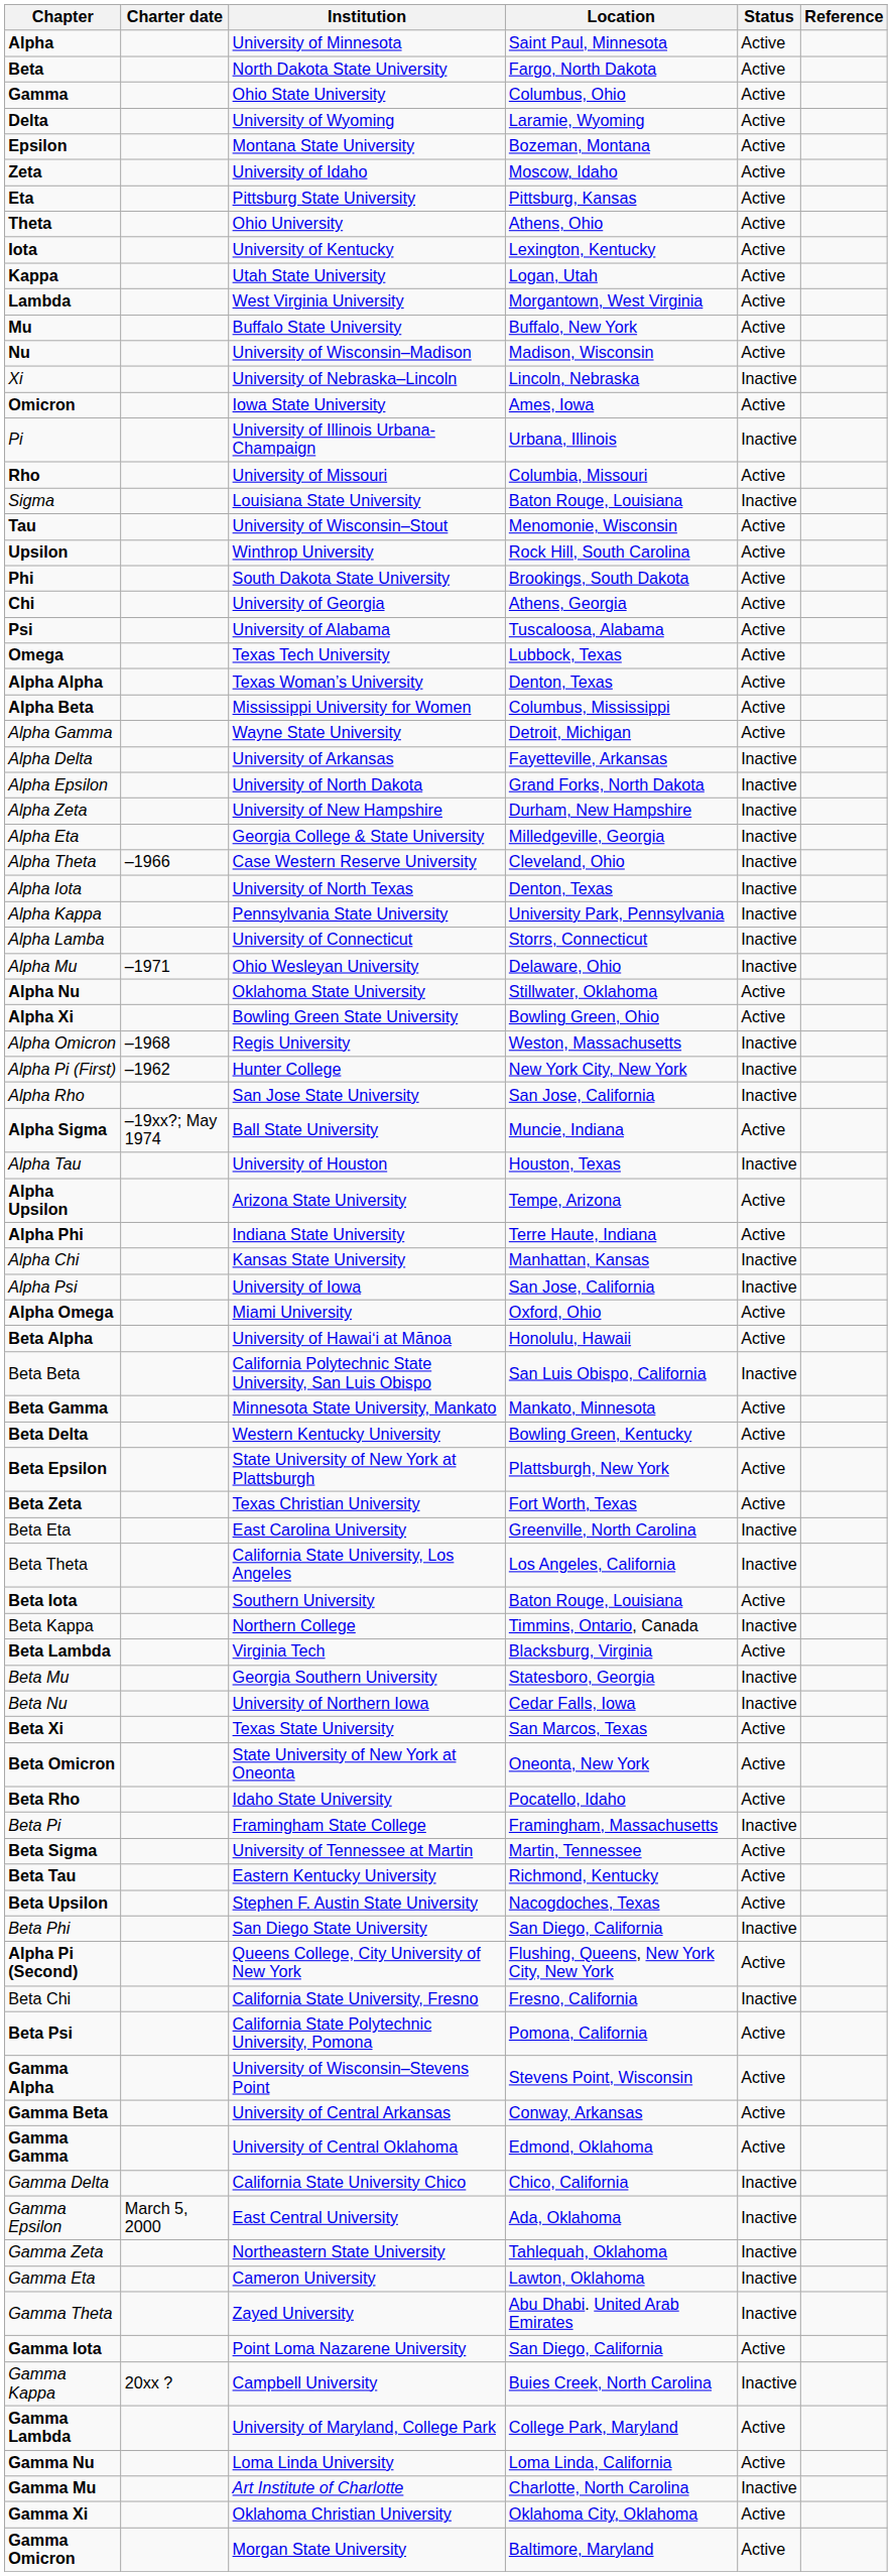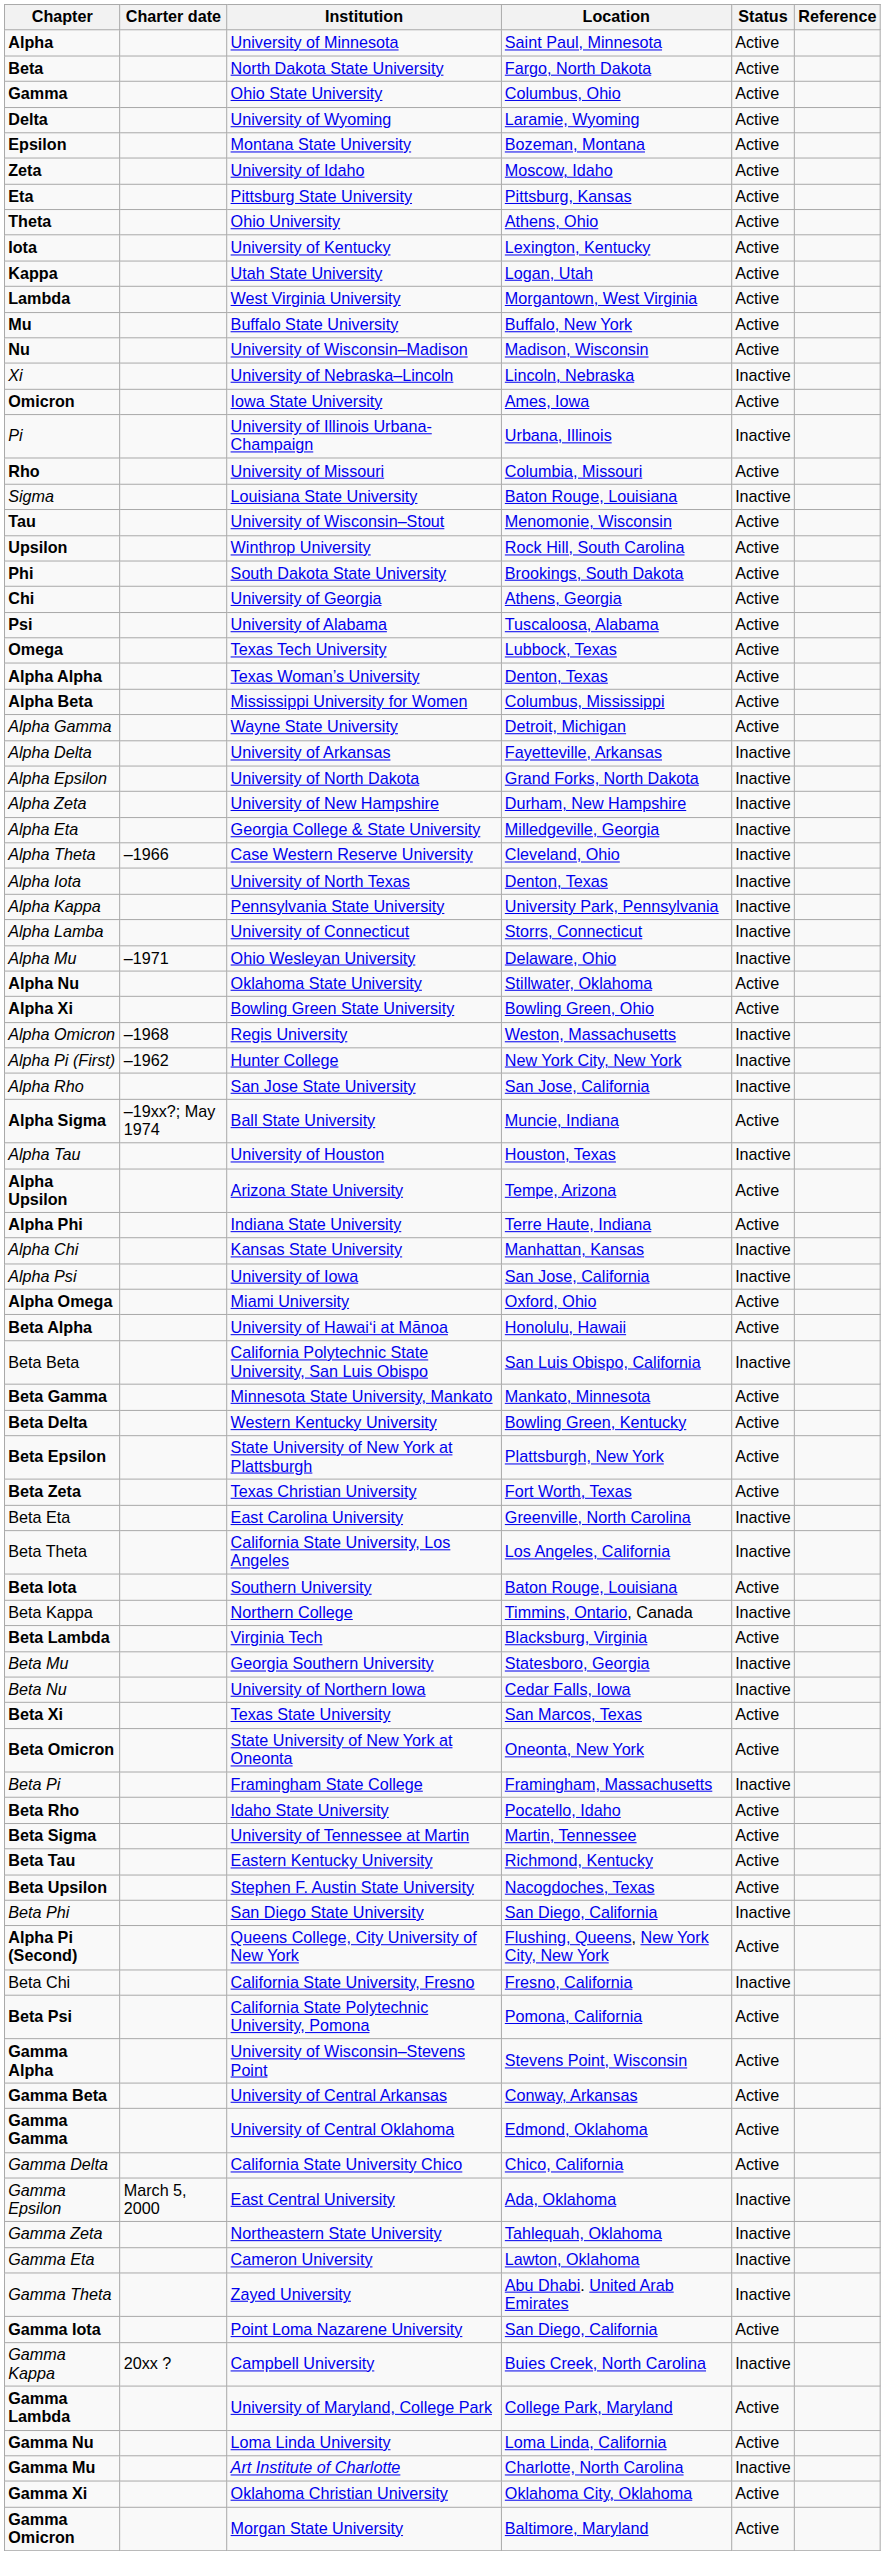rows swapped: Beta Pi <-> Beta Rho
Gamma Delta | Status: Inactive -> Active
